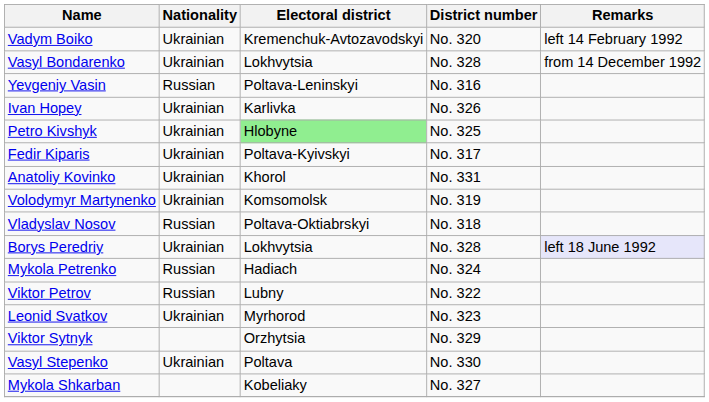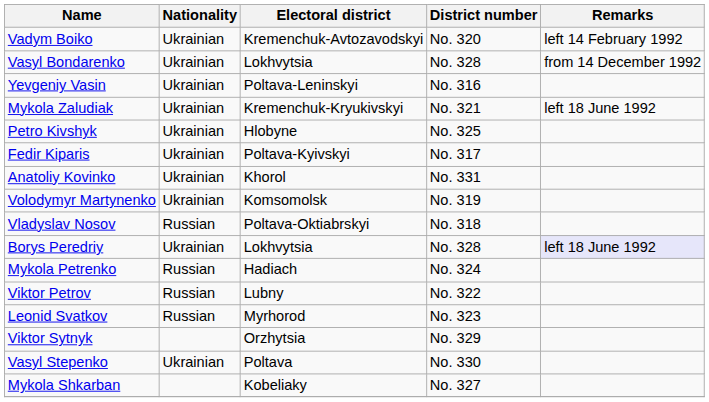Yevgeniy Vasin | Nationality: Russian -> Ukrainian
- row: Ivan Hopey | Ukrainian | Karlivka | No. 326
+ row: Mykola Zaludiak | Ukrainian | Kremenchuk-Kryukivskyi | No. 321 | left 18 June 1992
Petro Kivshyk | Electoral district: lightgreen background -> no background
Leonid Svatkov | Nationality: Ukrainian -> Russian
